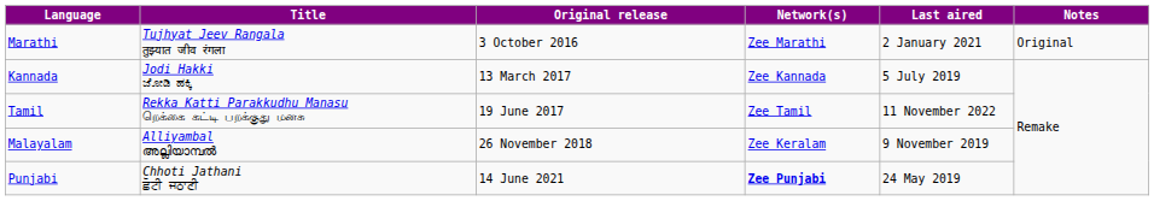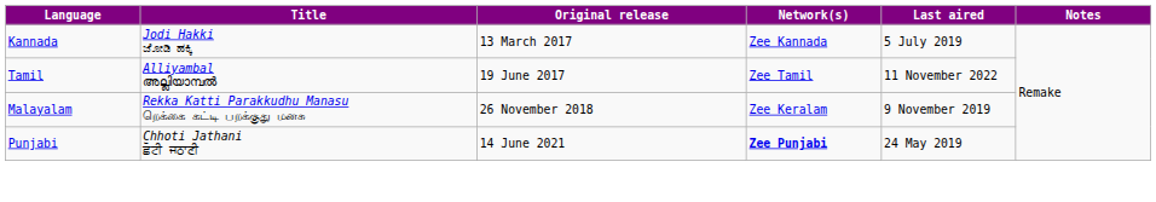- row: Marathi | Tujhyat Jeev Rangala तुझ्यात जीव रंगला | 3 October 2016 | Zee Marathi | 2 January 2021 | Original
Tamil | Title: Rekka Katti Parakkudhu Manasu றெக்கை கட்டி பறக்குது மனசு -> Alliyambal അല്ലിയാമ്പൽ
Malayalam | Title: Alliyambal അല്ലിയാമ്പൽ -> Rekka Katti Parakkudhu Manasu றெக்கை கட்டி பறக்குது மனசு
